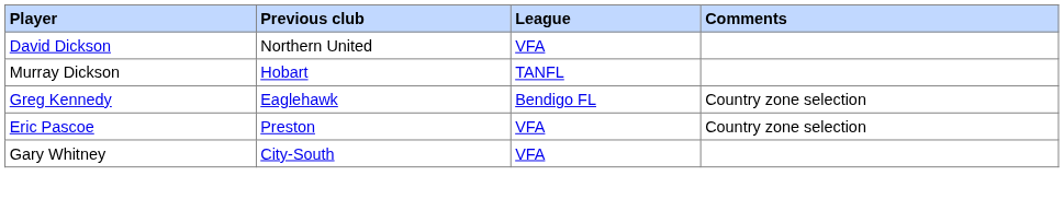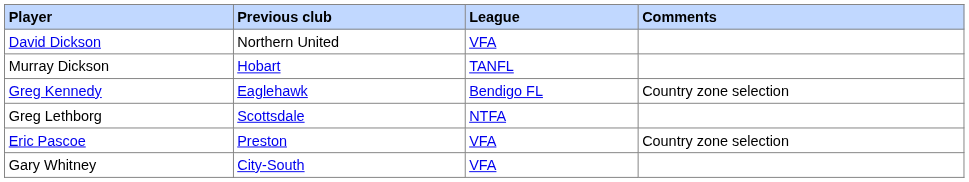+ row: Greg Lethborg | Scottsdale | NTFA
